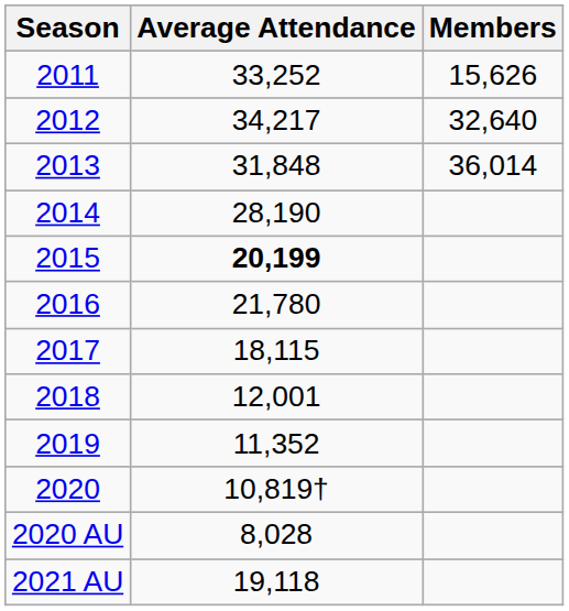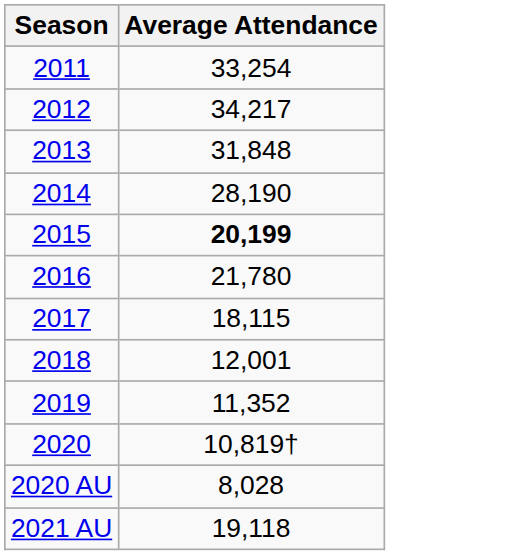- column: Members | 15,626 | 32,640 | 36,014
2011 | Average Attendance: 33,252 -> 33,254
